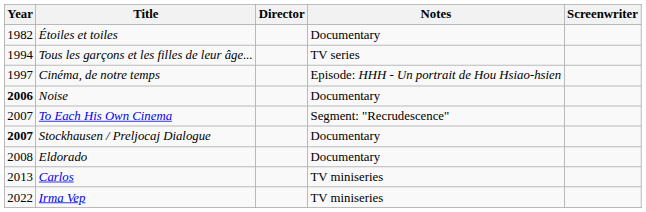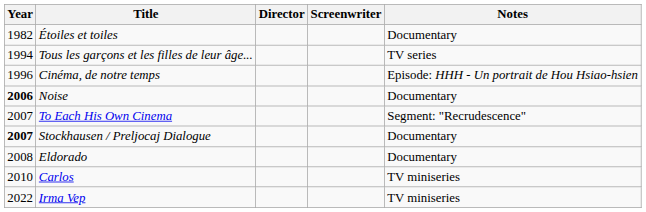columns swapped: Screenwriter <-> Notes
Cinéma, de notre temps | Year: 1997 -> 1996
Carlos | Year: 2013 -> 2010
